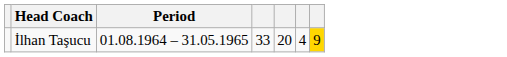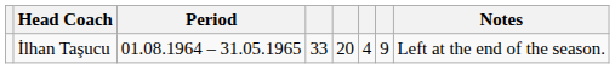+ column: Notes | Left at the end of the season.
İlhan Taşucu | column 7: gold background -> no background
